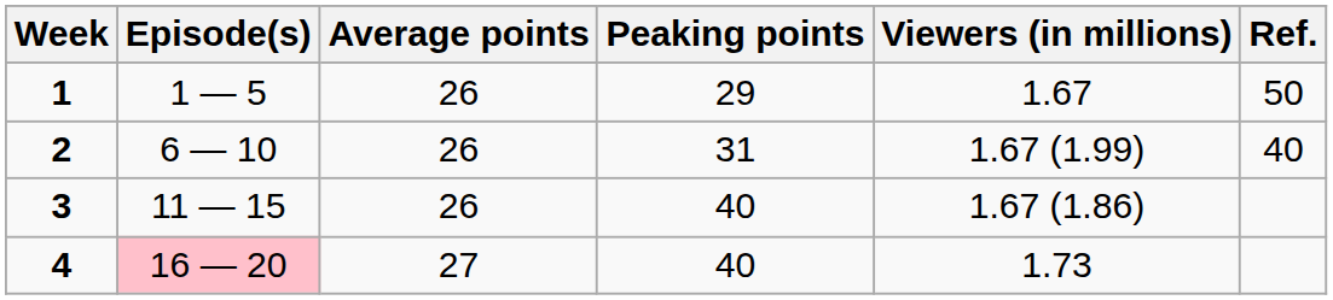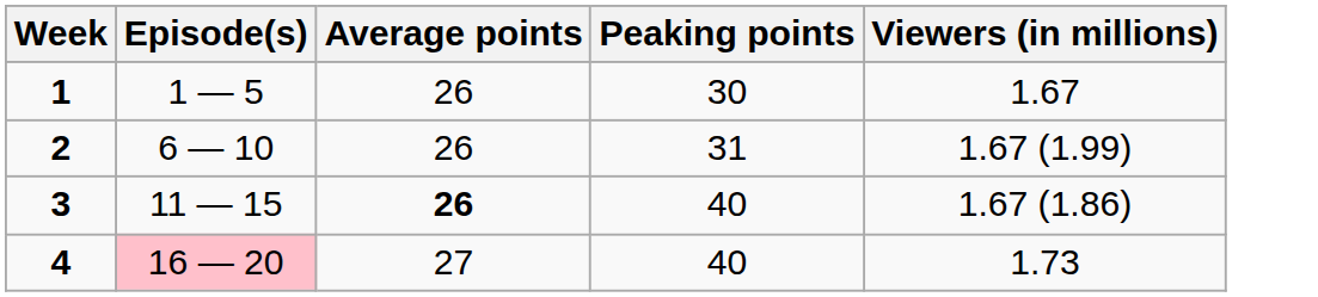- column: Ref. | 50 | 40
1 | Peaking points: 29 -> 30
3 | Average points: normal -> bold
